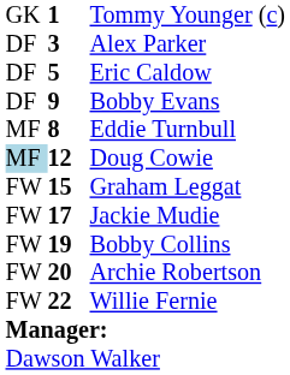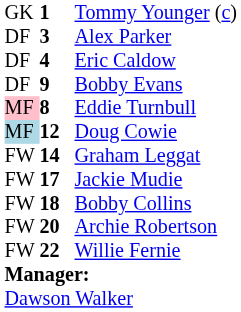Eric Caldow | column 2: 5 -> 4
Eddie Turnbull | column 1: no background -> pink background
Graham Leggat | column 2: 15 -> 14
Bobby Collins | column 2: 19 -> 18
